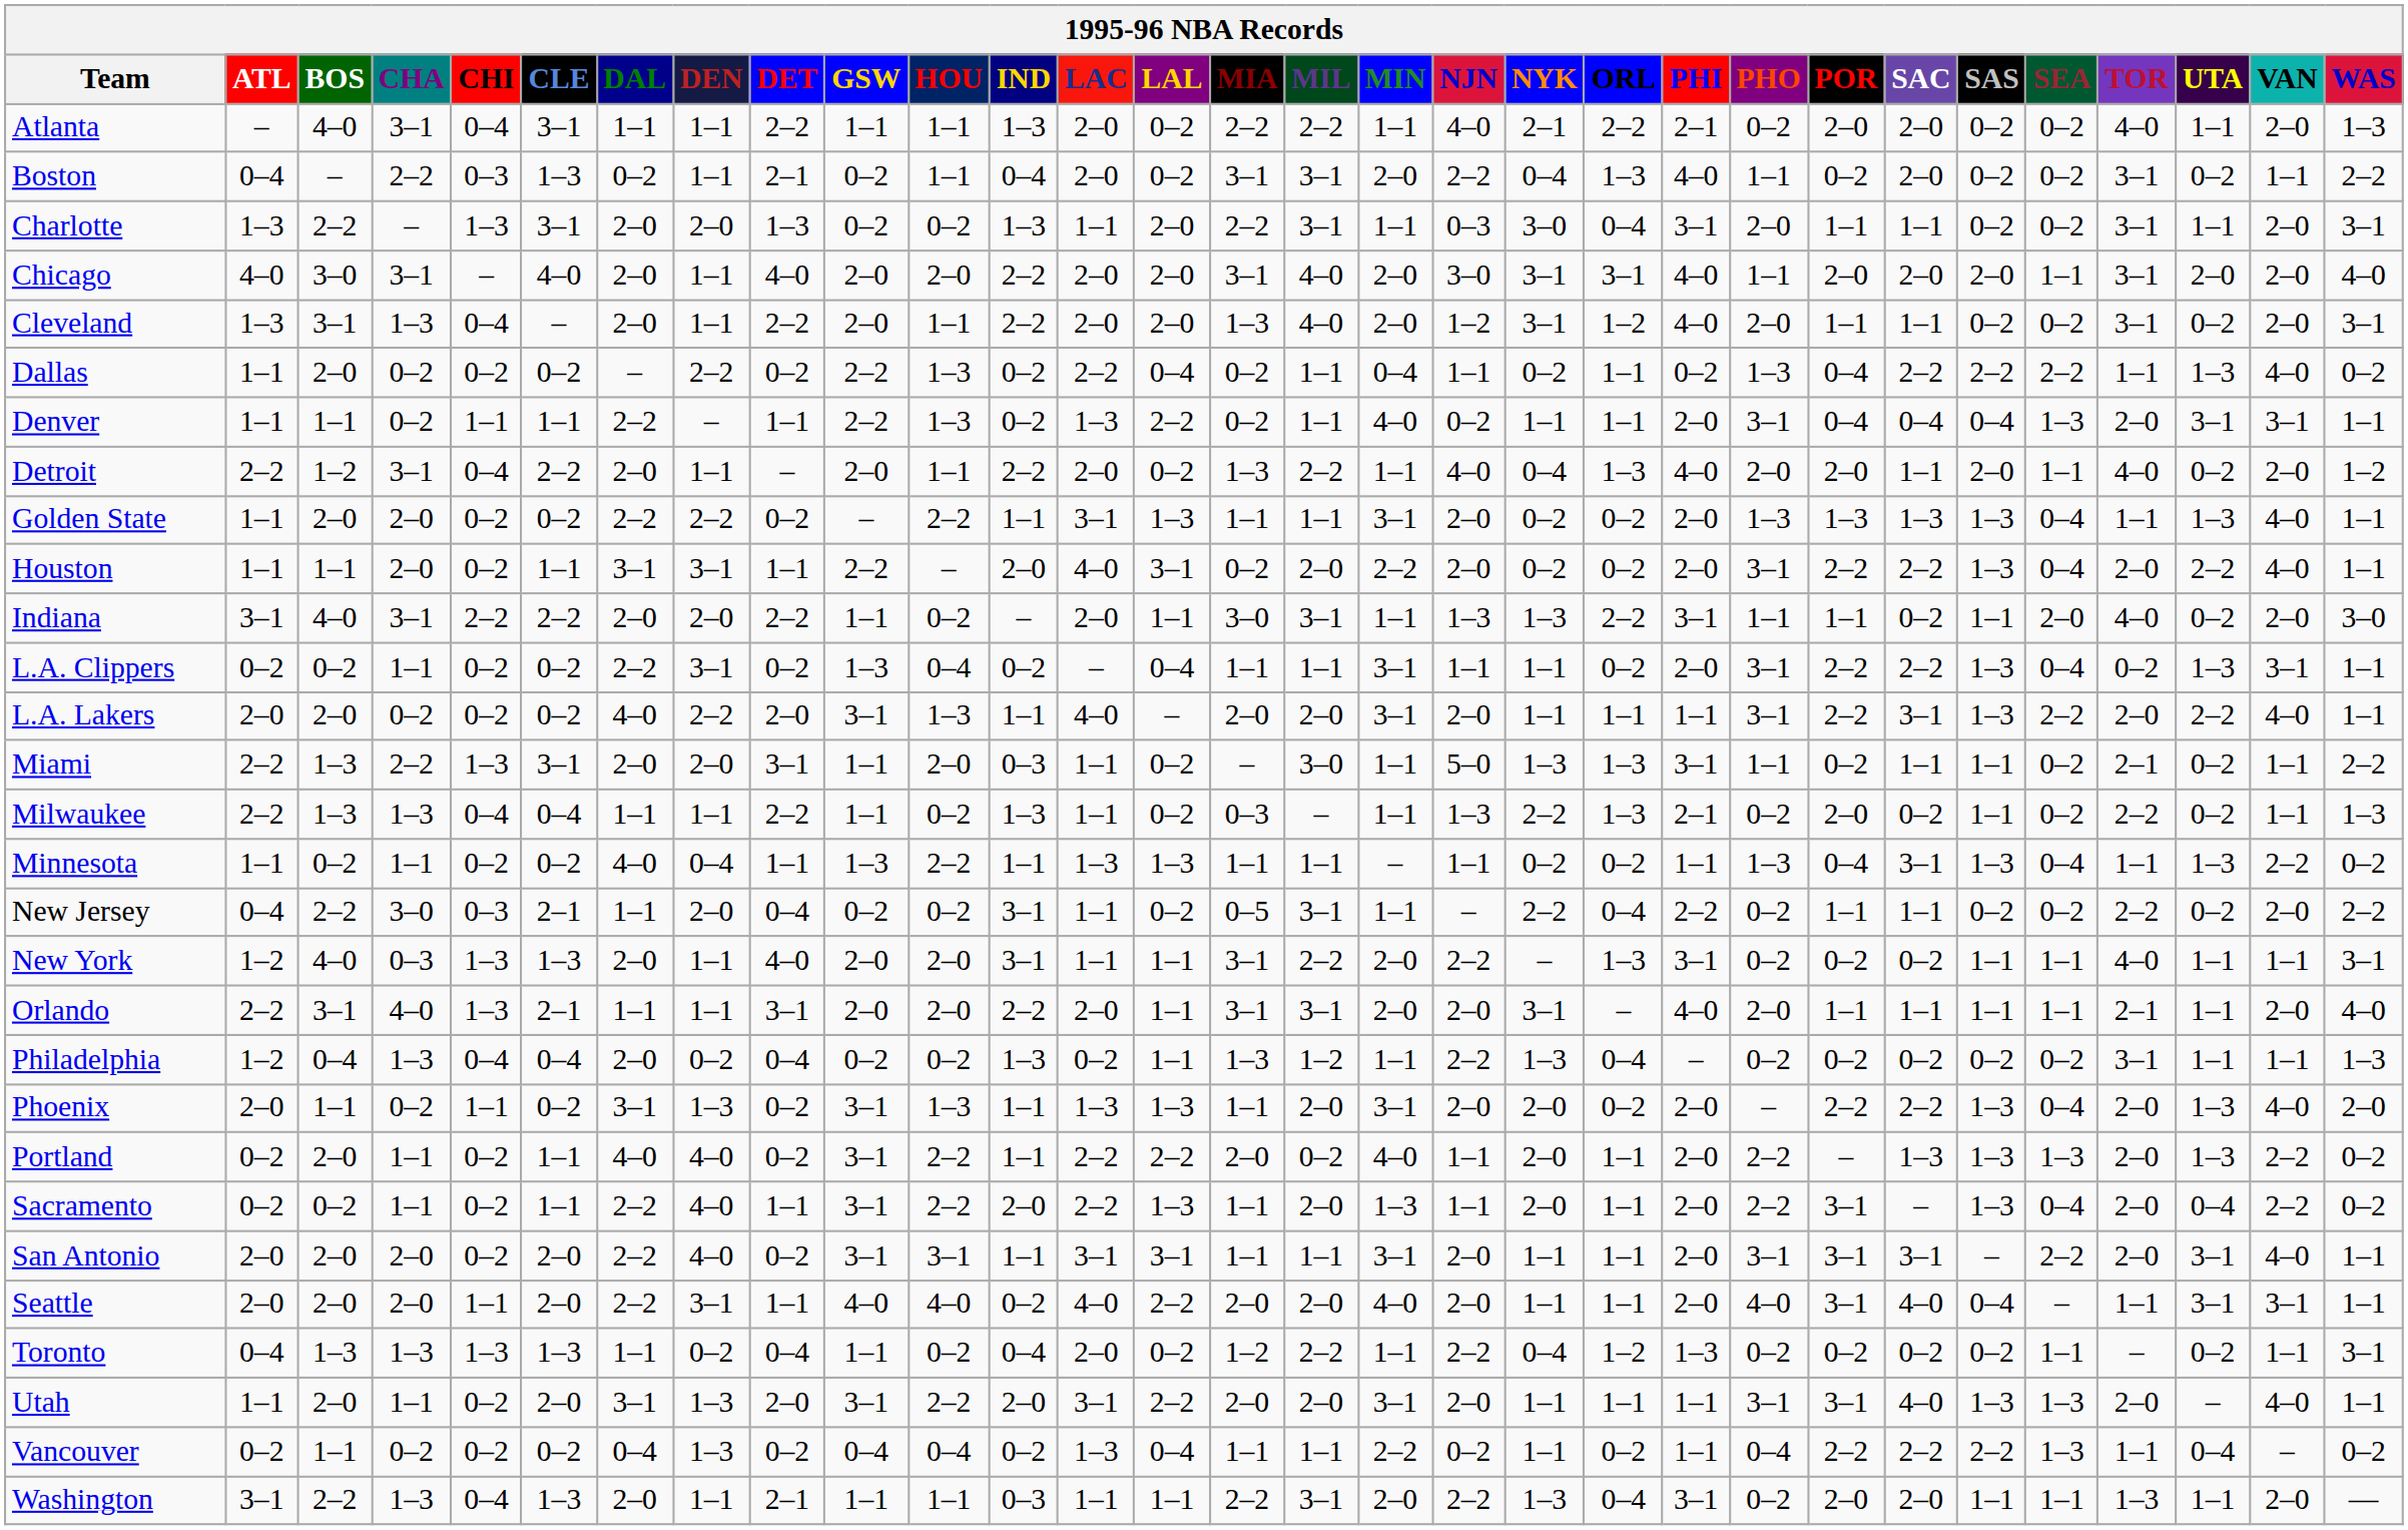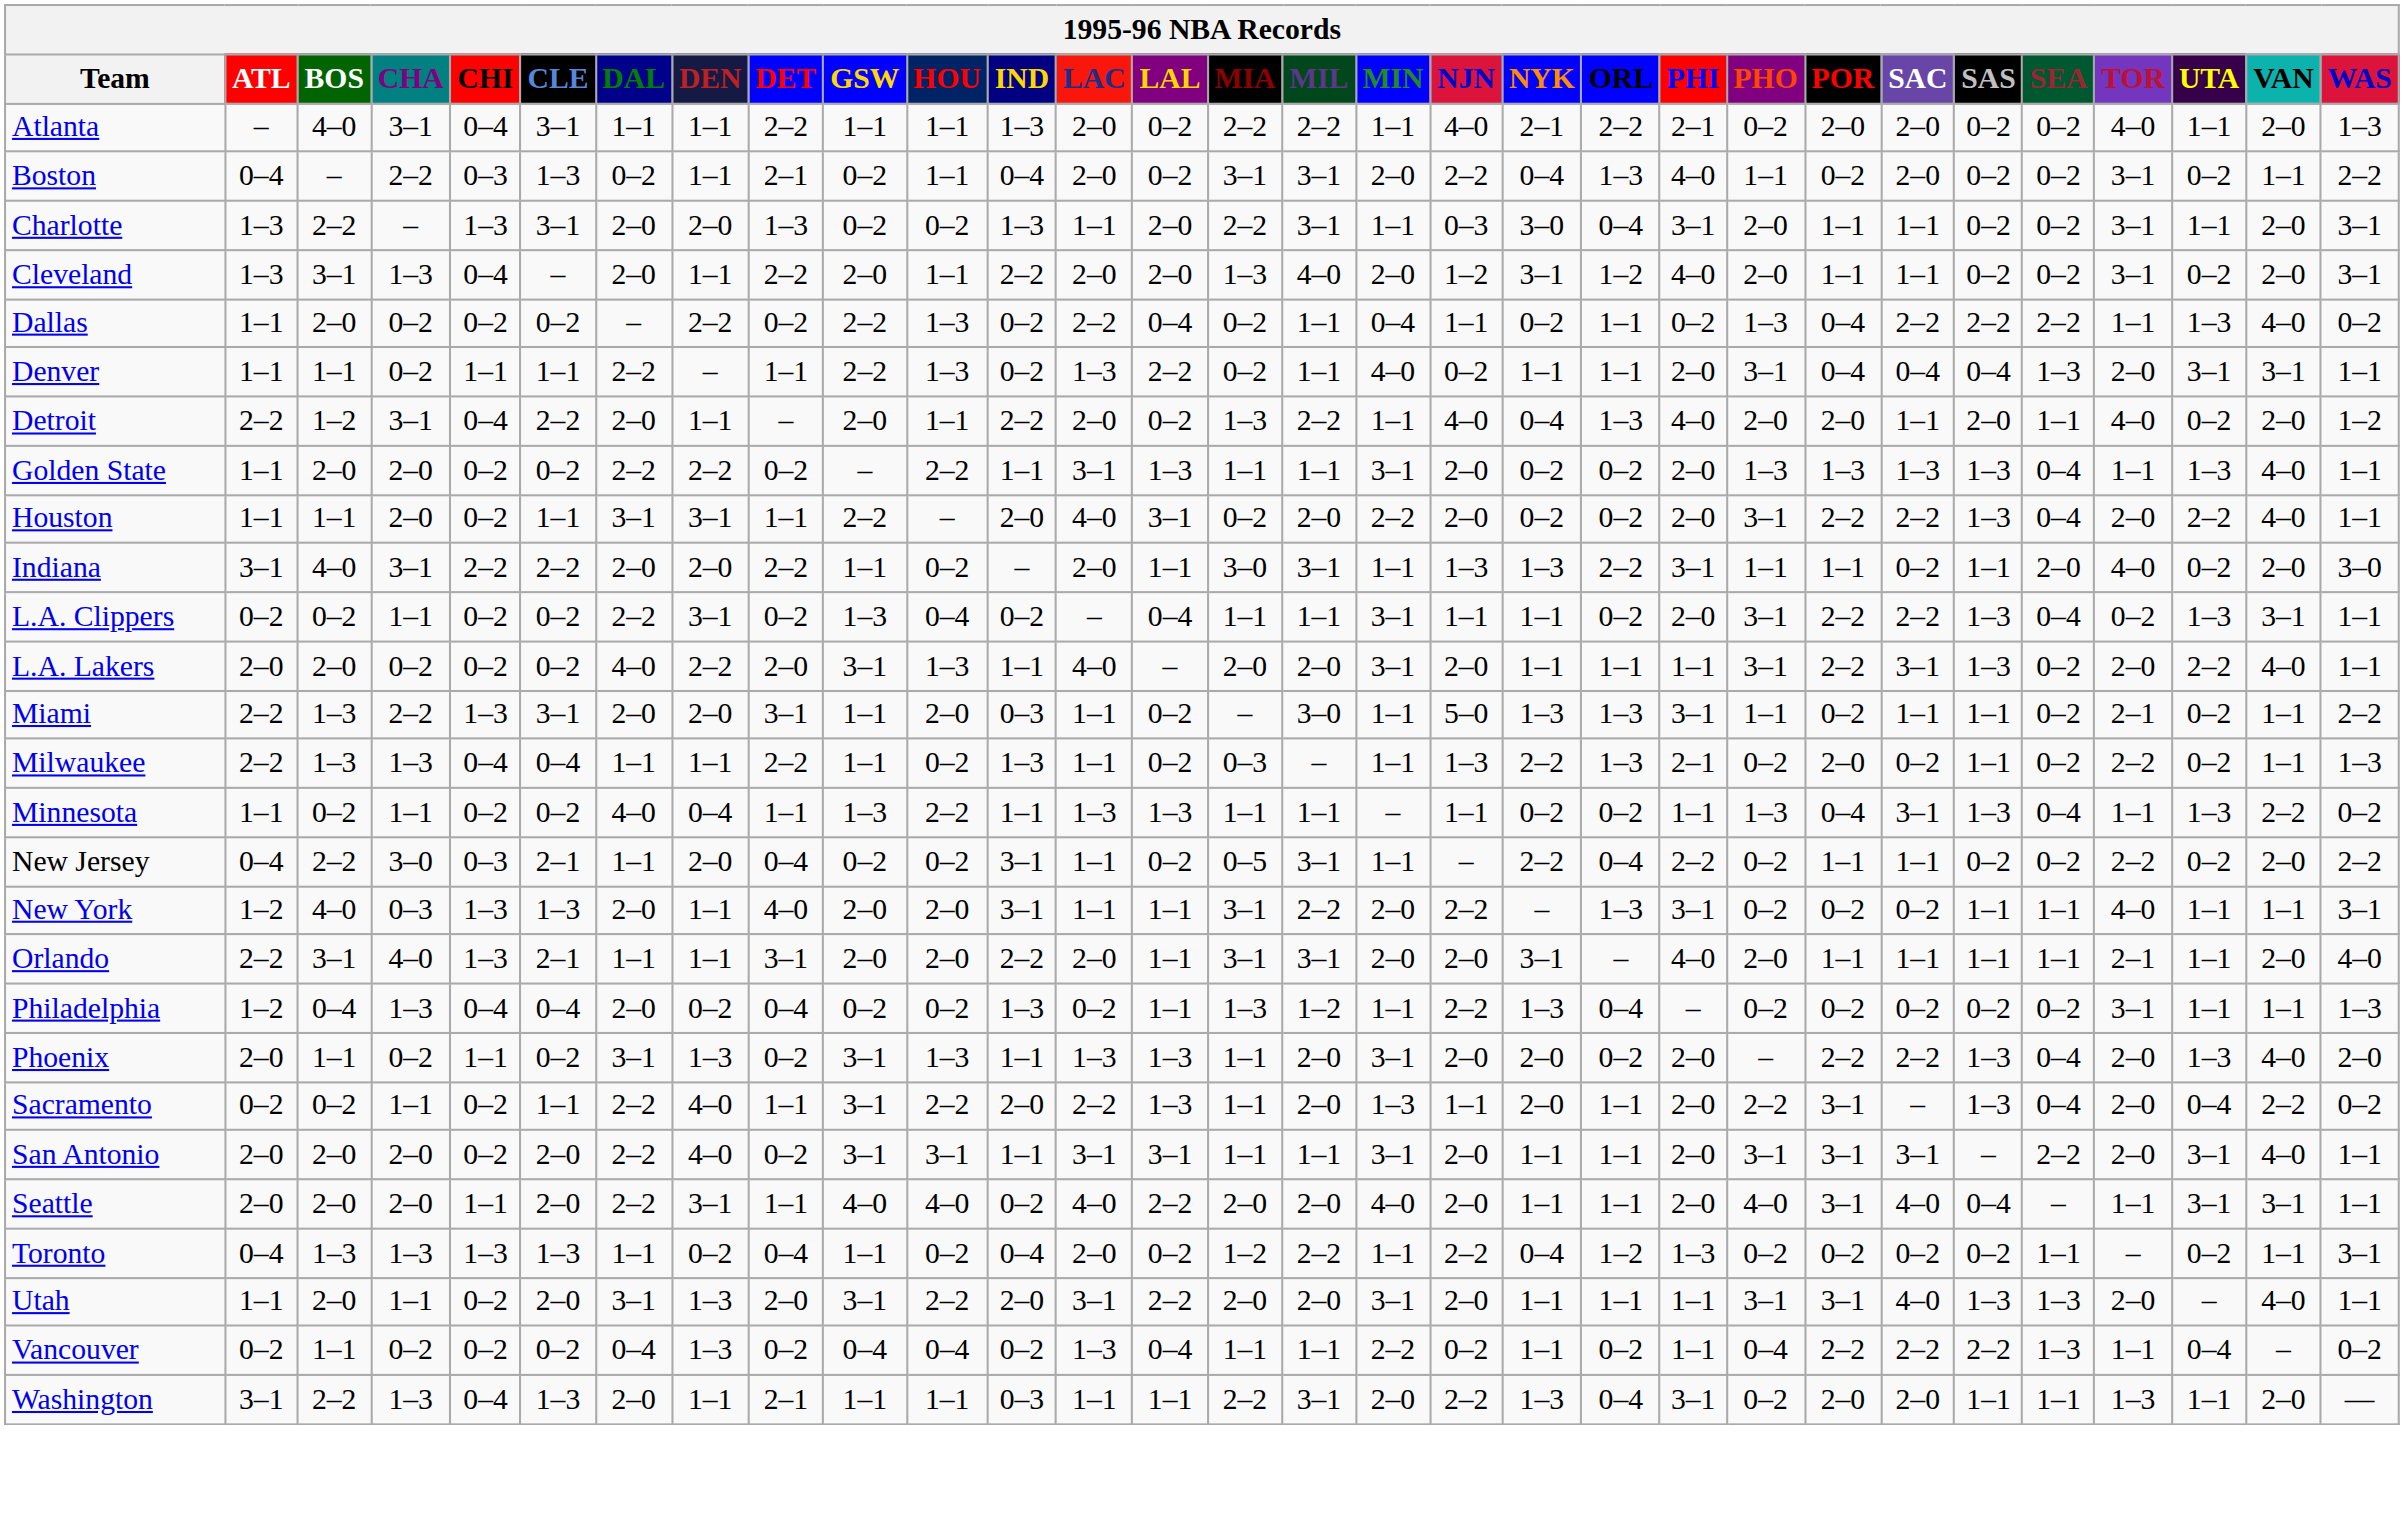- row: Chicago | 4–0 | 3–0 | 3–1 | – | 4–0 | 2–0 | 1–1 | 4–0 | 2–0 | 2–0 | 2–2 | 2–0 | 2–0 | 3–1 | 4–0 | 2–0 | 3–0 | 3–1 | 3–1 | 4–0 | 1–1 | 2–0 | 2–0 | 2–0 | 1–1 | 3–1 | 2–0 | 2–0 | 4–0
L.A. Lakers | SEA: 2–2 -> 0–2
- row: Portland | 0–2 | 2–0 | 1–1 | 0–2 | 1–1 | 4–0 | 4–0 | 0–2 | 3–1 | 2–2 | 1–1 | 2–2 | 2–2 | 2–0 | 0–2 | 4–0 | 1–1 | 2–0 | 1–1 | 2–0 | 2–2 | – | 1–3 | 1–3 | 1–3 | 2–0 | 1–3 | 2–2 | 0–2
